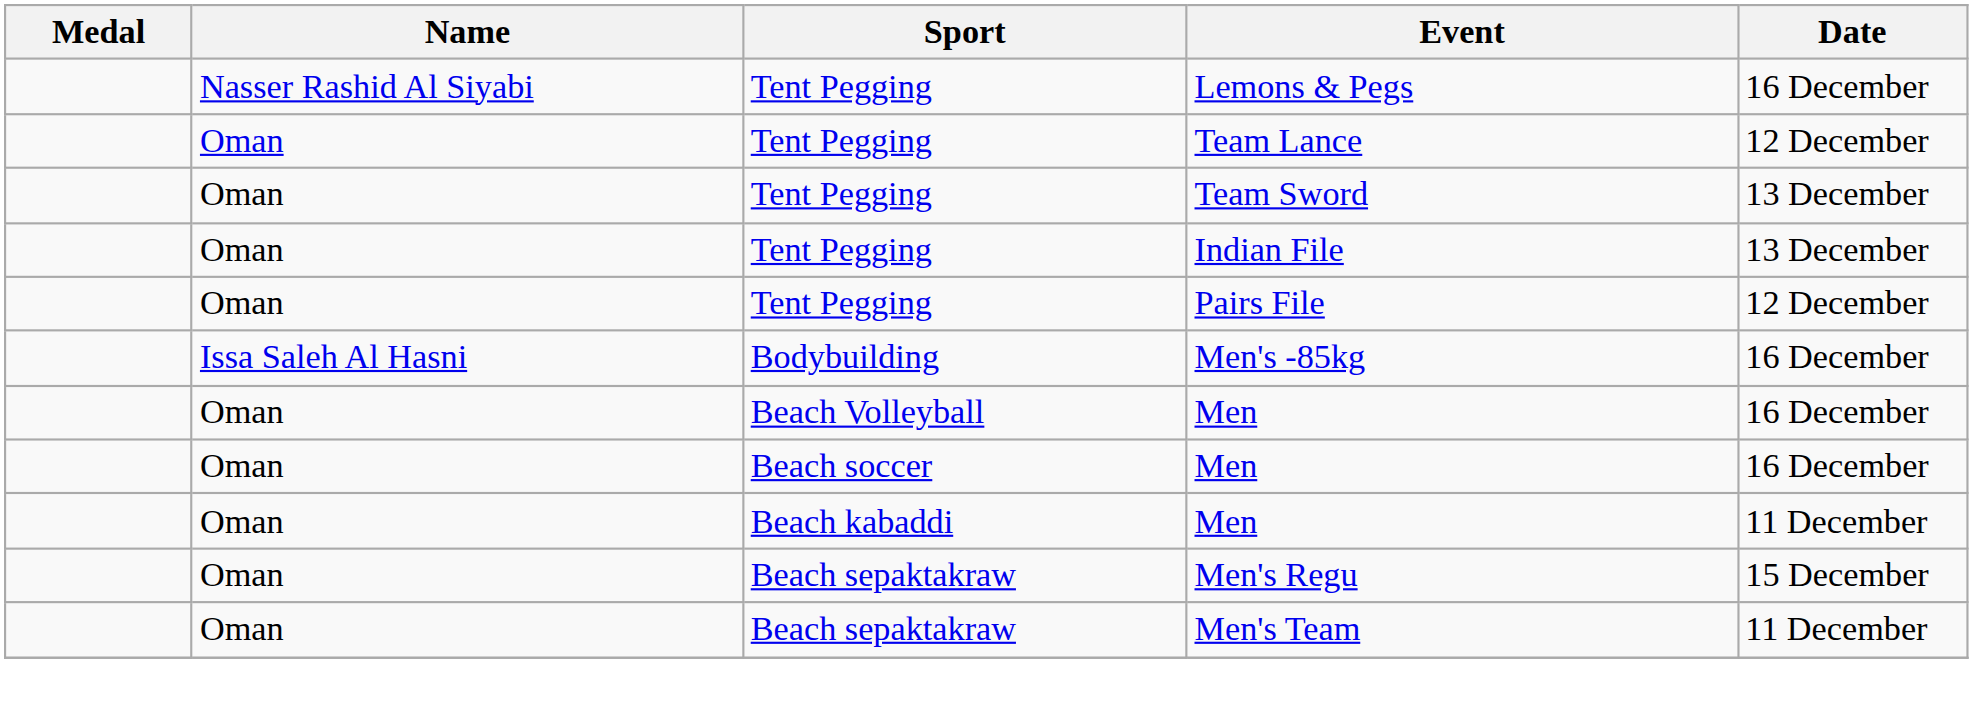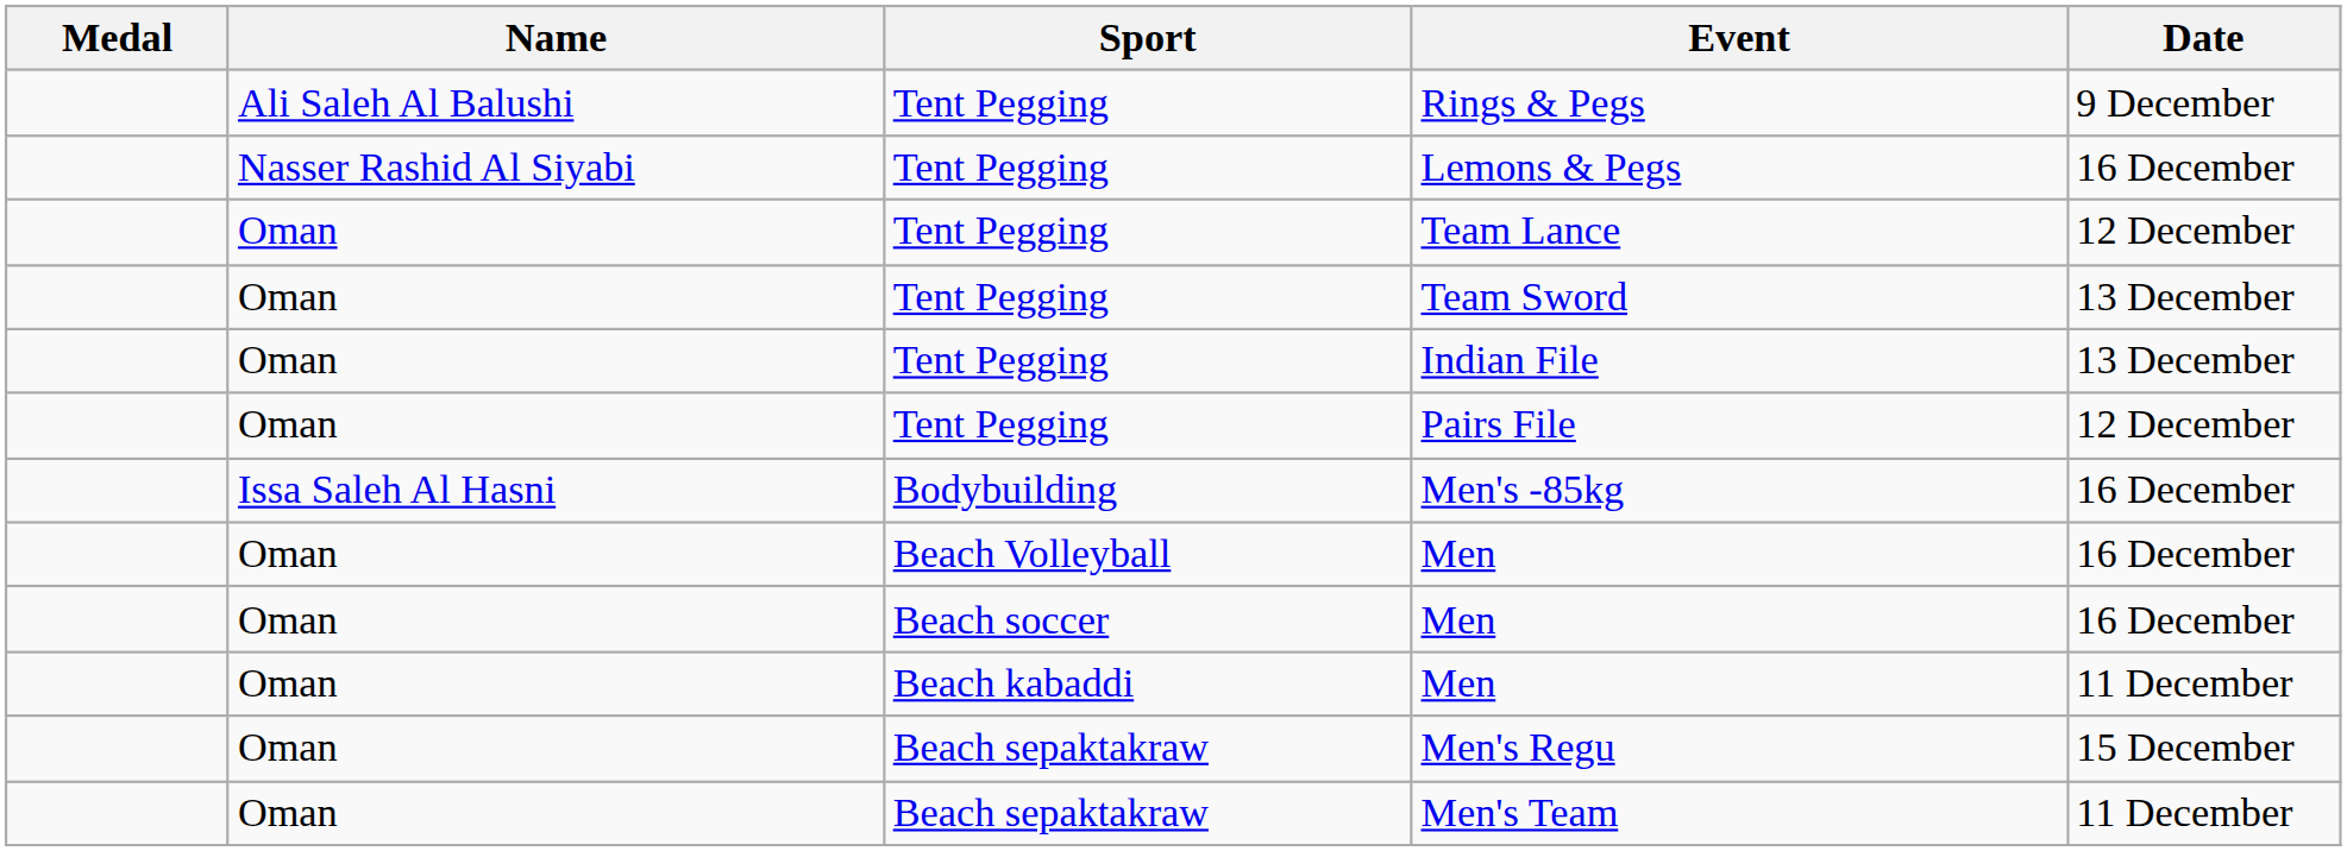+ row: Ali Saleh Al Balushi | Tent Pegging | Rings & Pegs | 9 December
